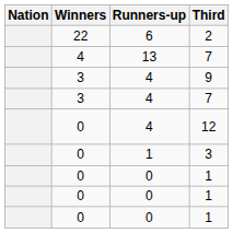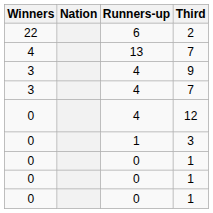columns swapped: Nation <-> Winners
